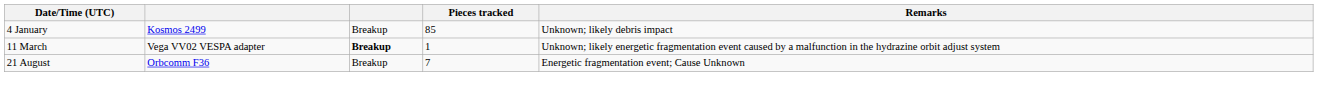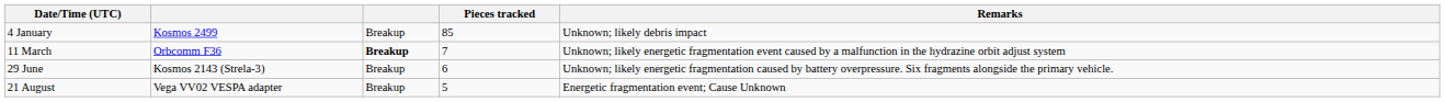11 March | column 2: Vega VV02 VESPA adapter -> Orbcomm F36
11 March | Pieces tracked: 1 -> 7
+ row: 29 June | Kosmos 2143 (Strela-3) | Breakup | 6 | Unknown; likely energetic fragmentation caused by battery overpressure. Six fragments alongside the primary vehicle.
21 August | column 2: Orbcomm F36 -> Vega VV02 VESPA adapter
21 August | Pieces tracked: 7 -> 5
